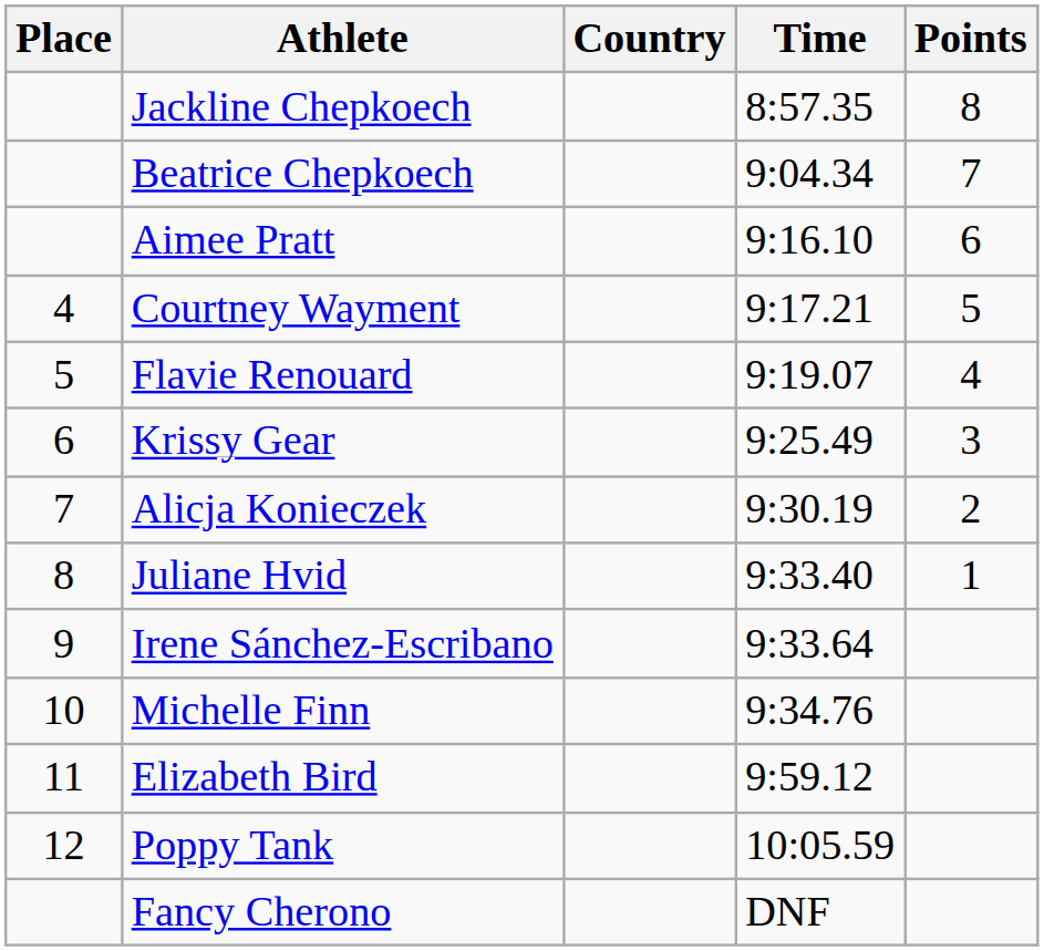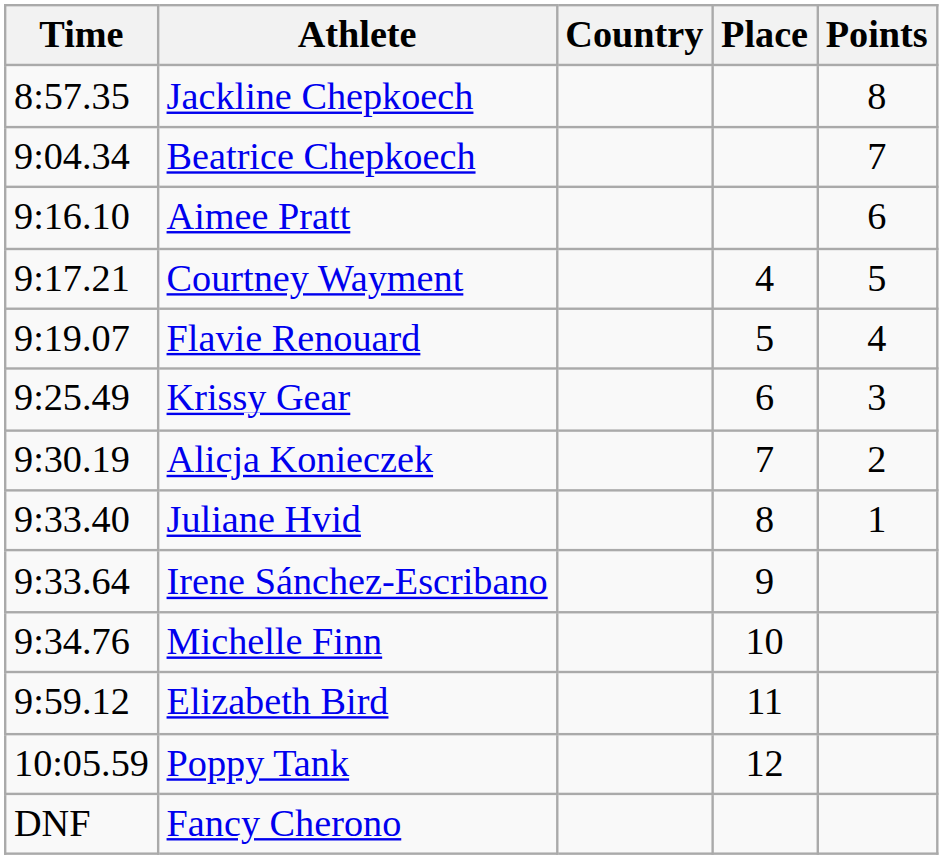columns swapped: Place <-> Time
